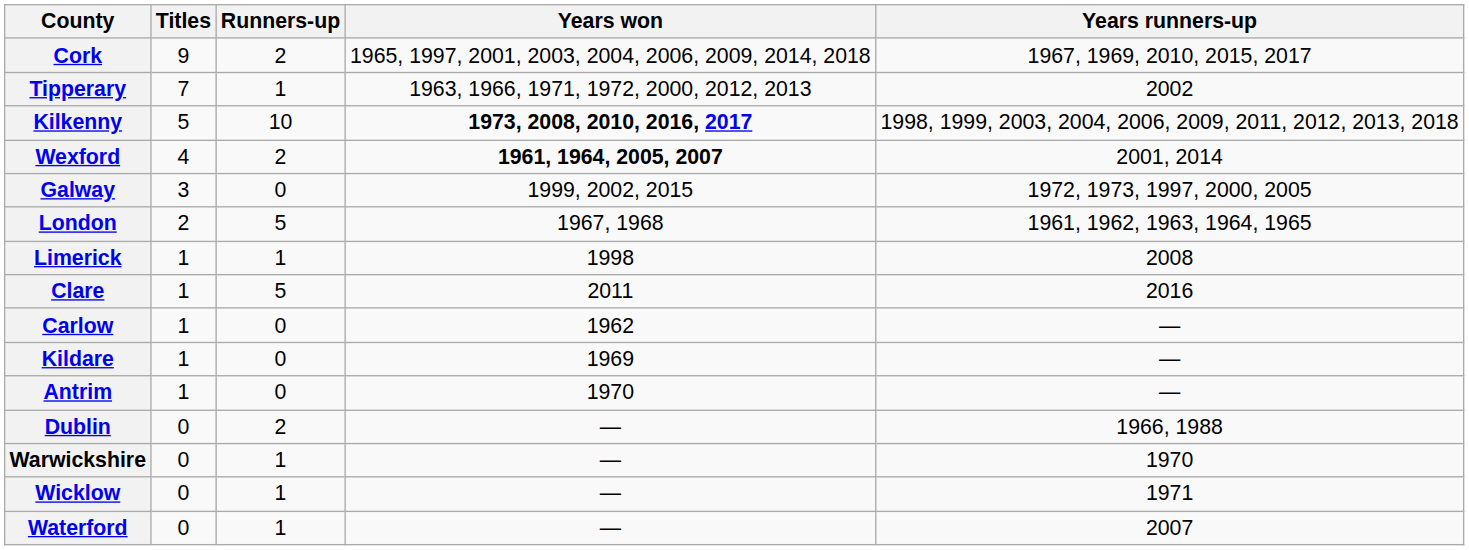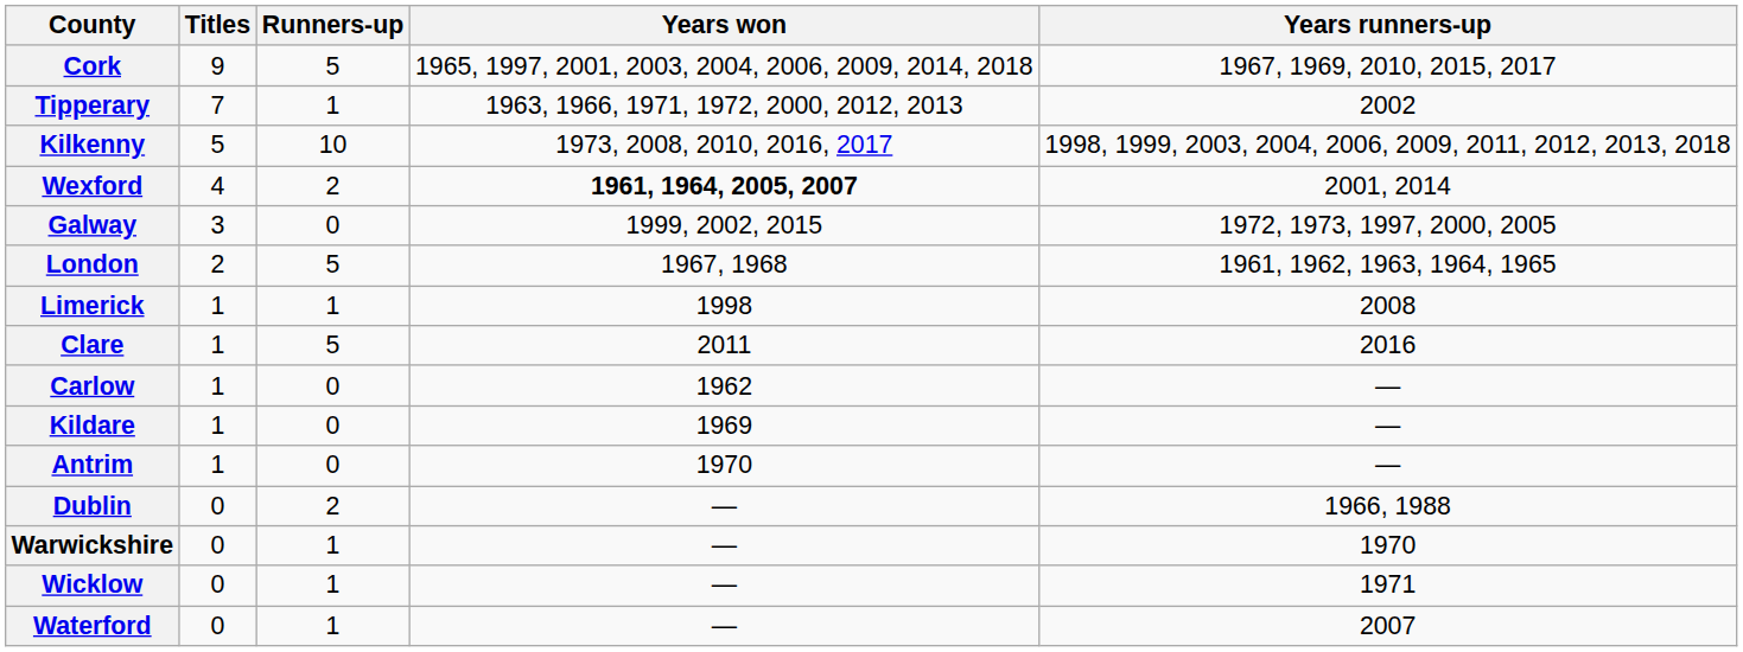Cork | Runners-up: 2 -> 5
Kilkenny | Years won: bold -> normal
